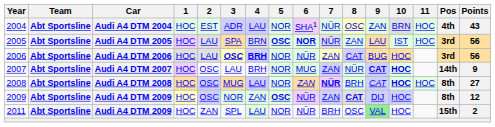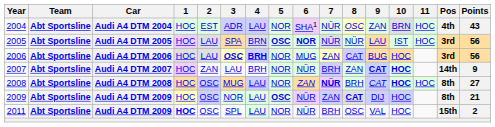2005 | 8: ZAN -> NÜR
2006 | 6: NÜR -> MUG
2007 | 2: OSC -> ZAN
2007 | 6: MUG -> NÜR
2007 | 7: ZAN -> BRH
2007 | 8: NÜR -> ZAN
2009 | 4: ZAN -> LAU
2009 | Points: 12 -> 21
2011 | 1: normal -> bold
2011 | 2: ZAN -> OSC
2011 | 9: lightgreen background -> no background
